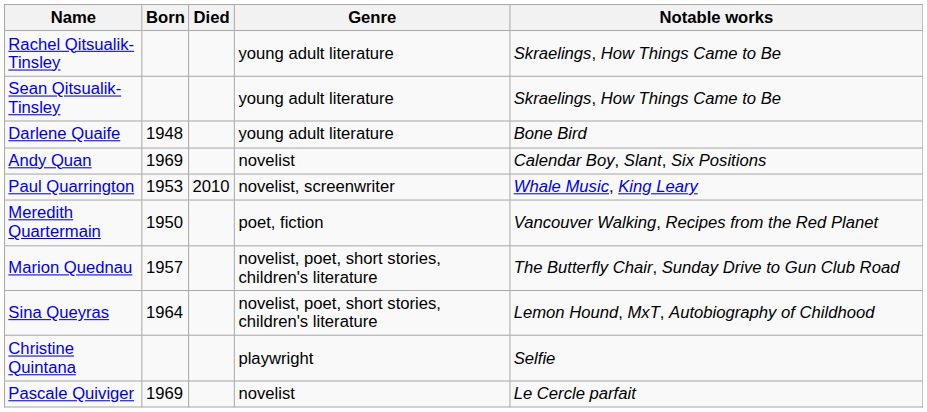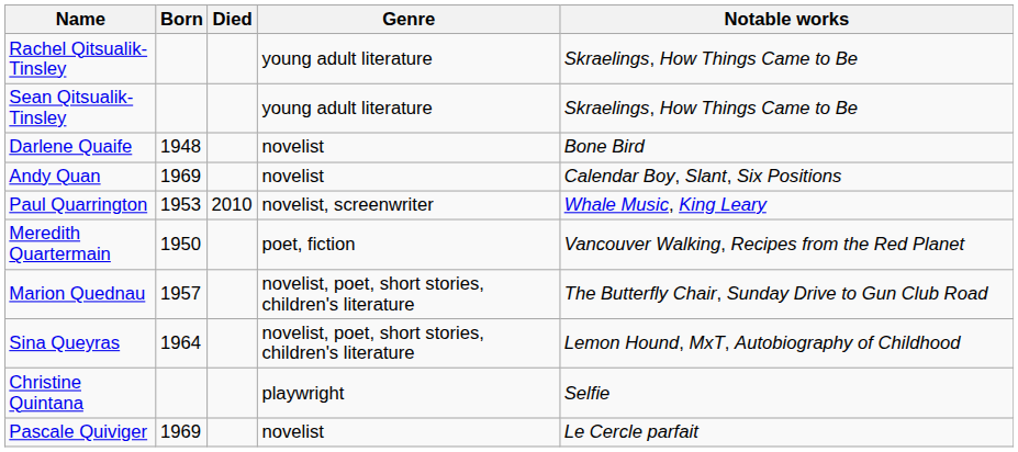Darlene Quaife | Genre: young adult literature -> novelist
